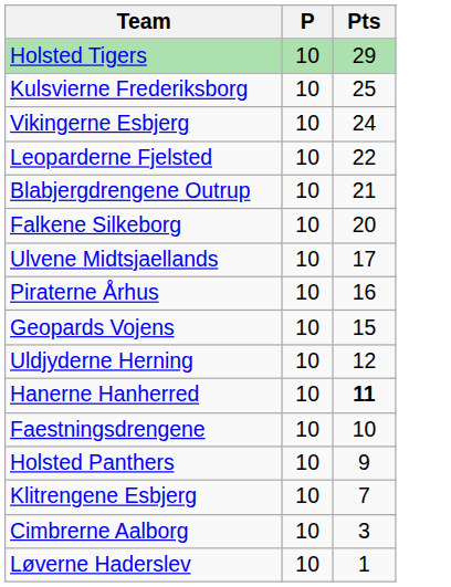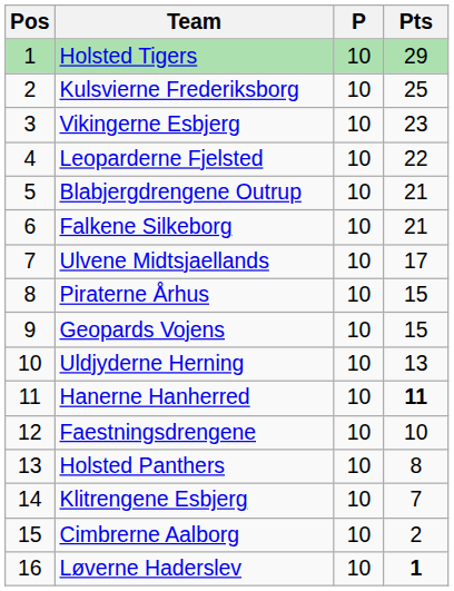+ column: Pos | 1 | 2 | 3 | 4 | 5 | 6 | 7 | 8 | 9 | 10 | 11 | 12 | 13 | 14 | 15 | 16
Vikingerne Esbjerg | Pts: 24 -> 23
Falkene Silkeborg | Pts: 20 -> 21
Piraterne Århus | Pts: 16 -> 15
Uldjyderne Herning | Pts: 12 -> 13
Holsted Panthers | Pts: 9 -> 8
Cimbrerne Aalborg | Pts: 3 -> 2
Løverne Haderslev | Pts: normal -> bold
